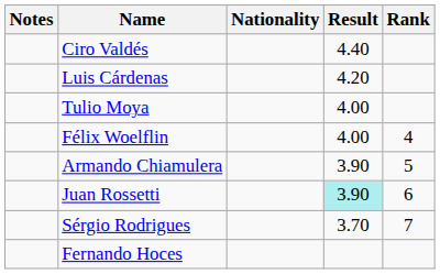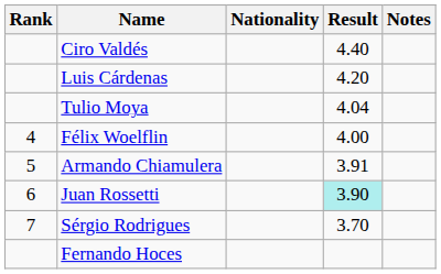columns swapped: Rank <-> Notes
Tulio Moya | Result: 4.00 -> 4.04
Armando Chiamulera | Result: 3.90 -> 3.91
